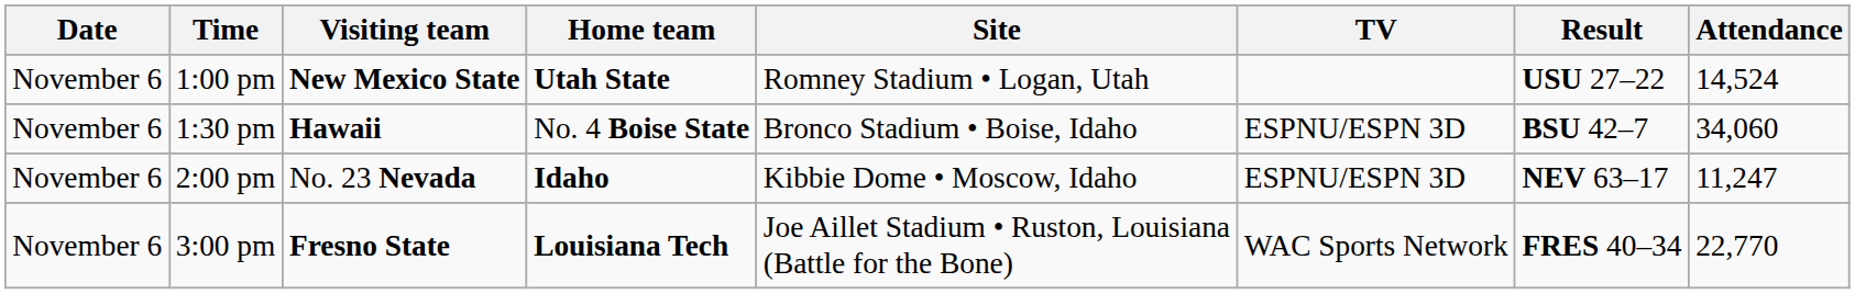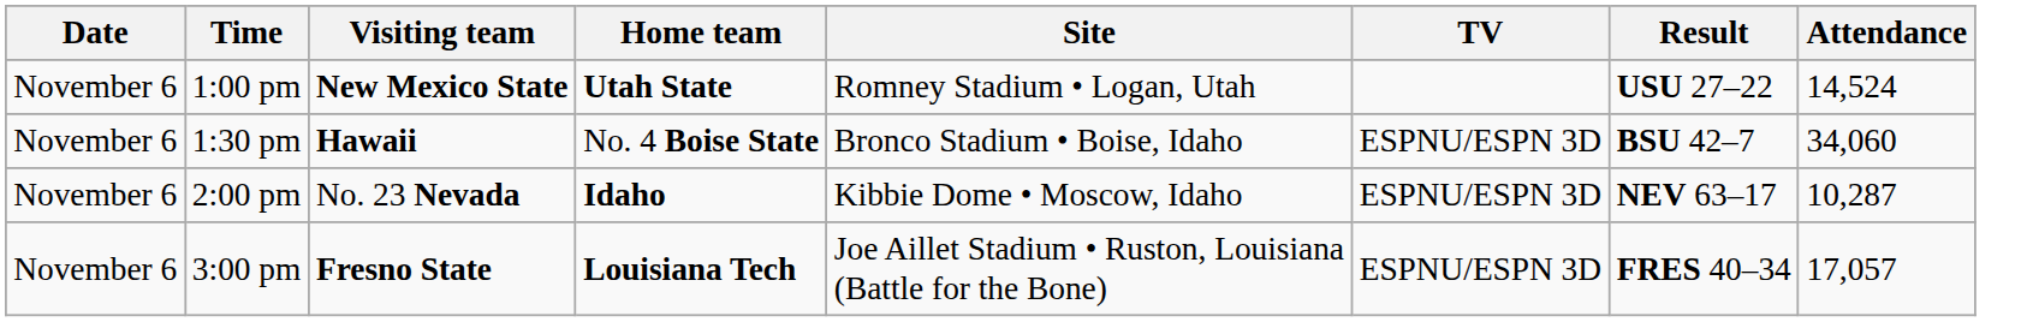2:00 pm | Attendance: 11,247 -> 10,287
3:00 pm | TV: WAC Sports Network -> ESPNU/ESPN 3D
3:00 pm | Attendance: 22,770 -> 17,057
